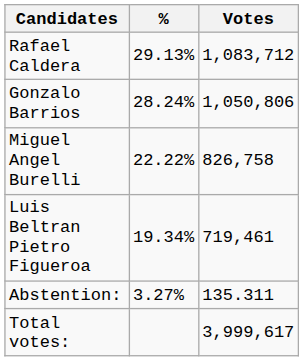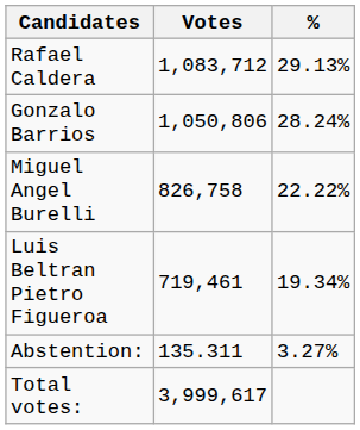columns swapped: Votes <-> %
